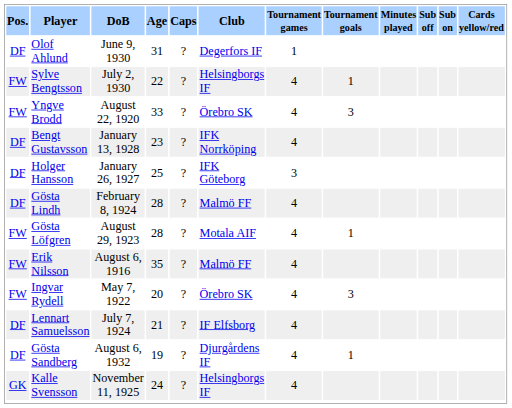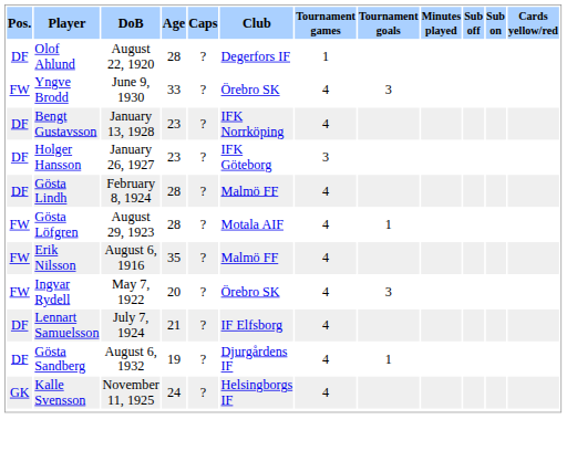Olof Ahlund | DoB: June 9, 1930 -> August 22, 1920
Olof Ahlund | Age: 31 -> 28
- row: FW | Sylve Bengtsson | July 2, 1930 | 22 | ? | Helsingborgs IF | 4 | 1
Yngve Brodd | DoB: August 22, 1920 -> June 9, 1930
Holger Hansson | Age: 25 -> 23
